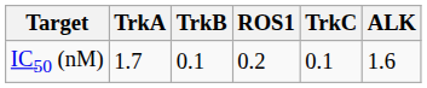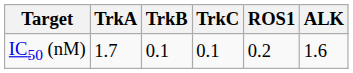columns swapped: TrkC <-> ROS1
